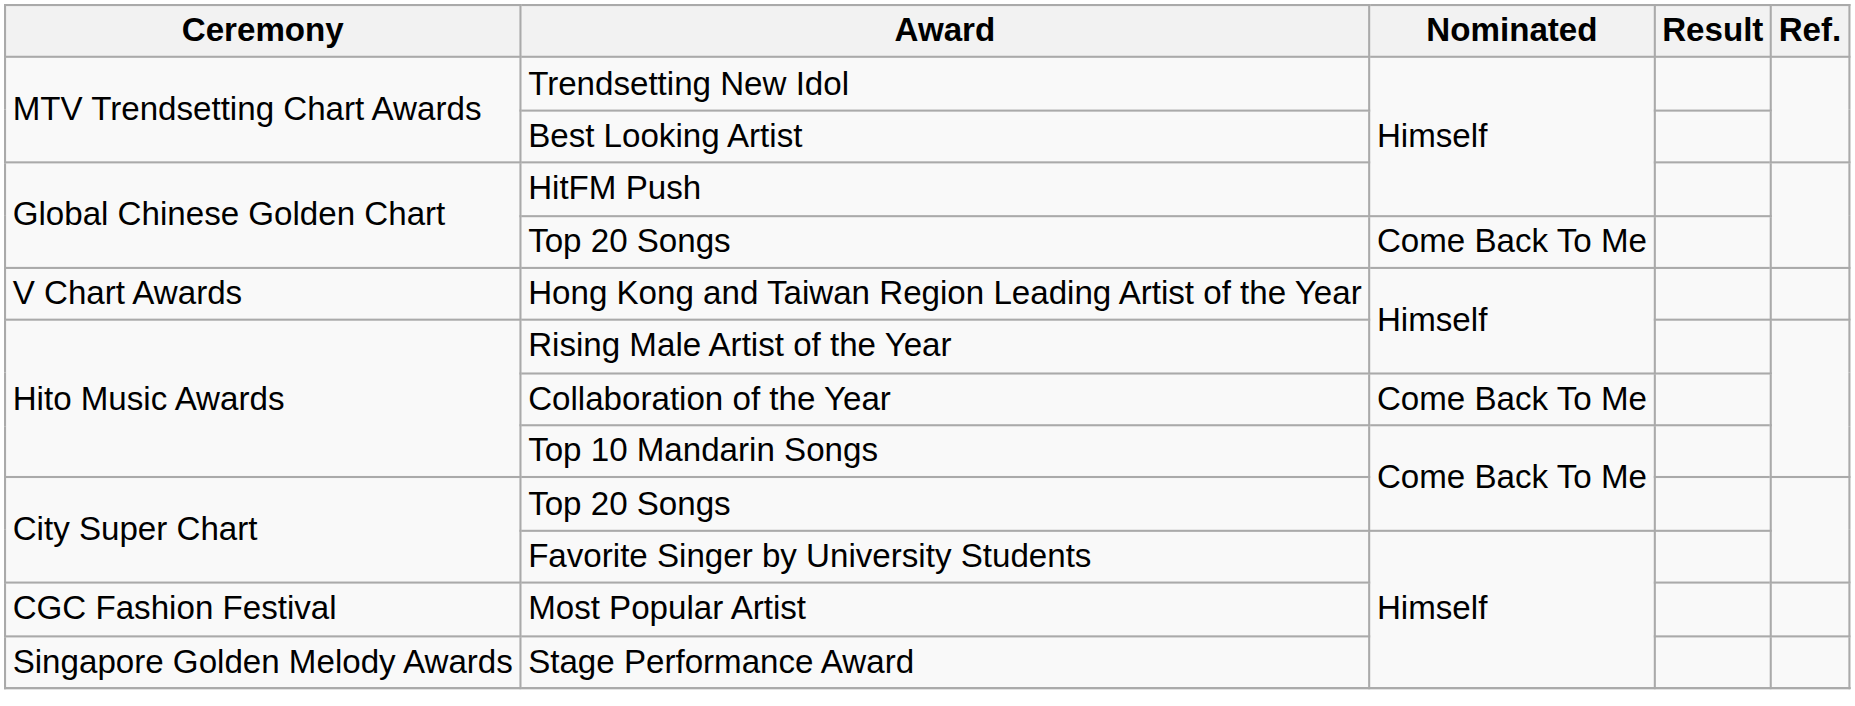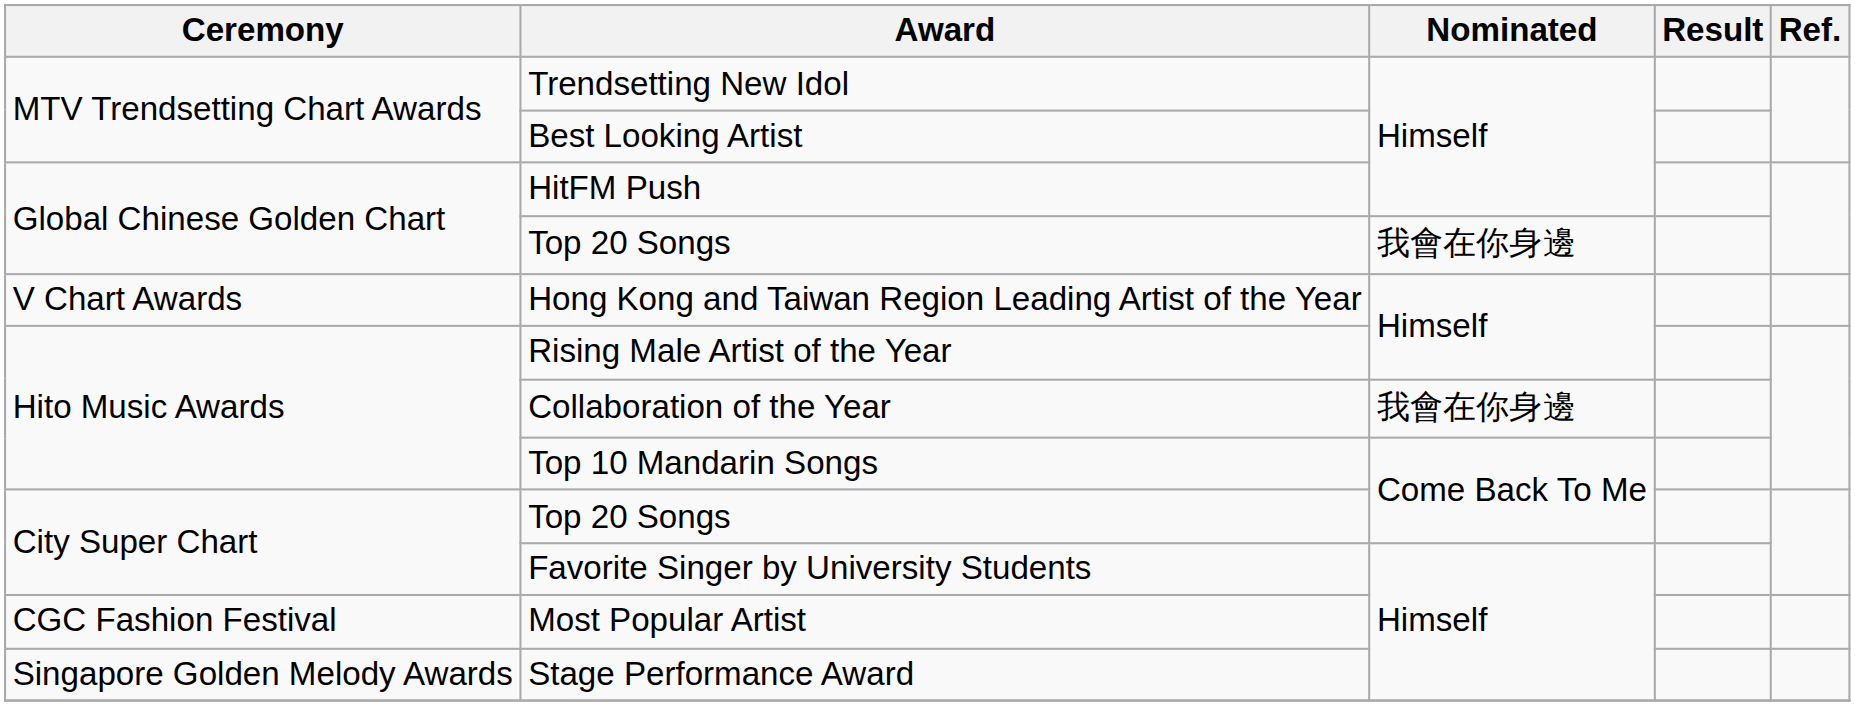Global Chinese Golden Chart / Top 20 Songs | Nominated: Come Back To Me -> 我會在你身邊
Collaboration of the Year | Nominated: Come Back To Me -> 我會在你身邊
